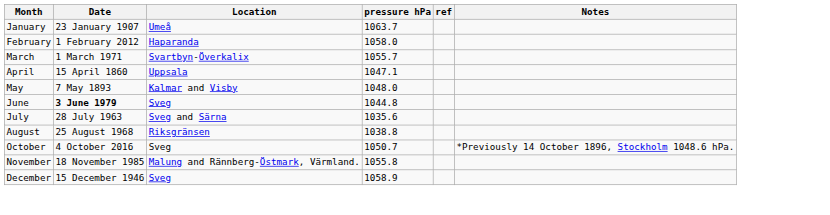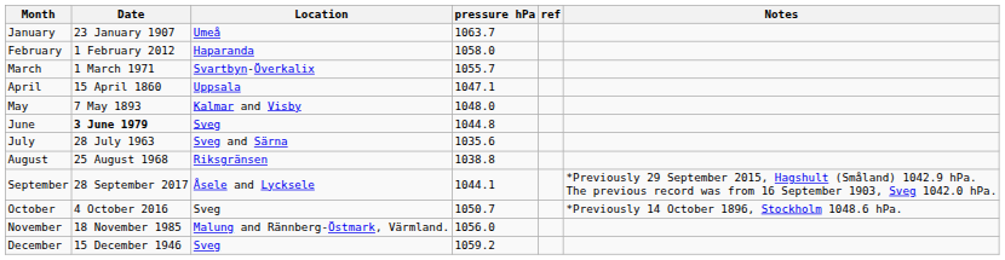+ row: September | 28 September 2017 | Åsele and Lycksele | 1044.1 | *Previously 29 September 2015, Hagshult (Småland) 1042.9 hPa. The previous record was from 16 September 1903, Sveg 1042.0 hPa.
November | pressure hPa: 1055.8 -> 1056.0
December | pressure hPa: 1058.9 -> 1059.2
